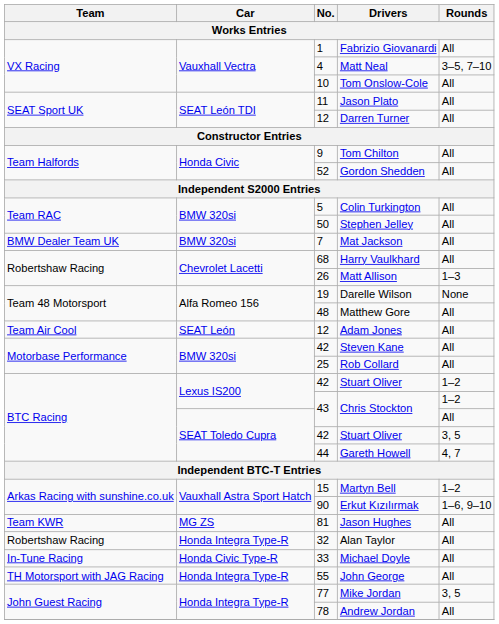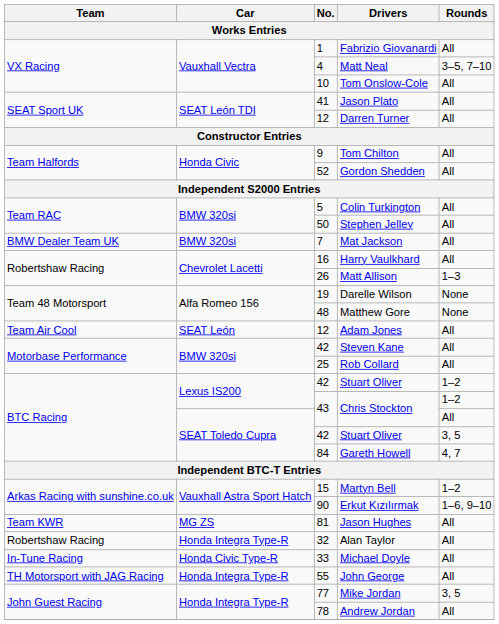Jason Plato | No.: 11 -> 41
Harry Vaulkhard | No.: 68 -> 16
Matthew Gore | Rounds: All -> None
Gareth Howell | No.: 44 -> 84
